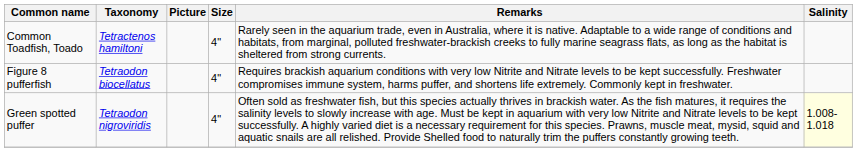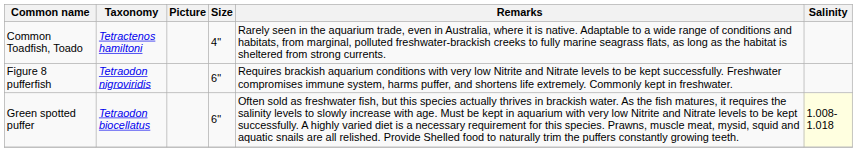Figure 8 pufferfish | Taxonomy: Tetraodon biocellatus -> Tetraodon nigroviridis
Figure 8 pufferfish | Size: 4" -> 6"
Green spotted puffer | Taxonomy: Tetraodon nigroviridis -> Tetraodon biocellatus
Green spotted puffer | Size: 4" -> 6"
